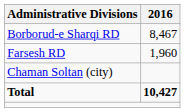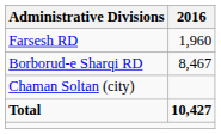rows swapped: Borborud-e Sharqi RD <-> Farsesh RD
